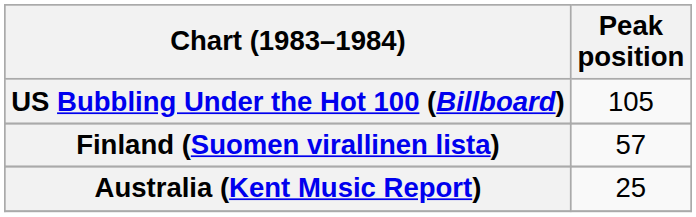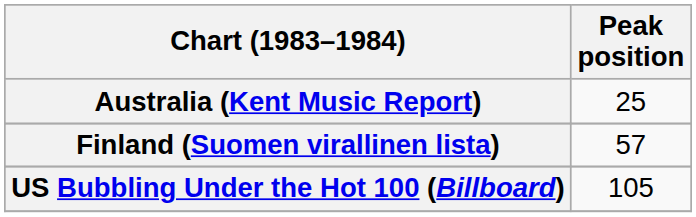rows swapped: Australia (Kent Music Report) <-> US Bubbling Under the Hot 100 (Billboard)
